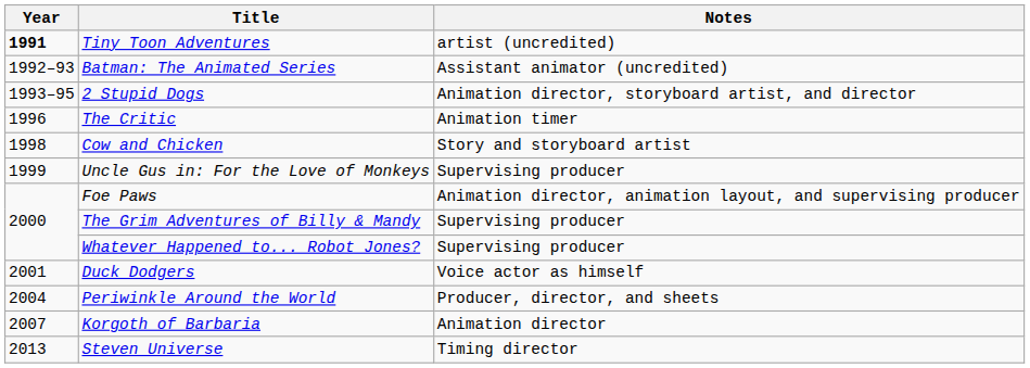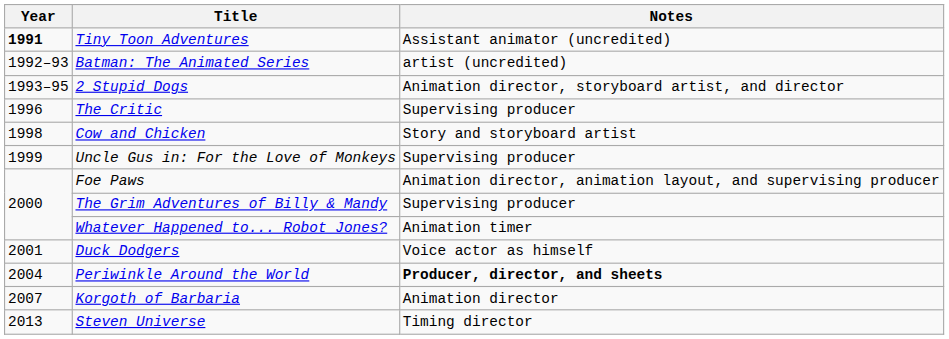Tiny Toon Adventures | Notes: artist (uncredited) -> Assistant animator (uncredited)
Batman: The Animated Series | Notes: Assistant animator (uncredited) -> artist (uncredited)
The Critic | Notes: Animation timer -> Supervising producer
Whatever Happened to... Robot Jones? | Notes: Supervising producer -> Animation timer
Periwinkle Around the World | Notes: normal -> bold
